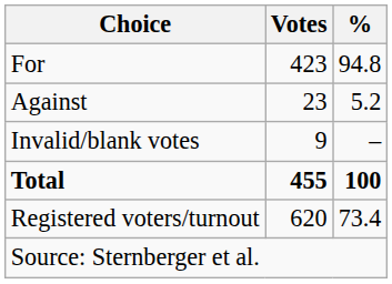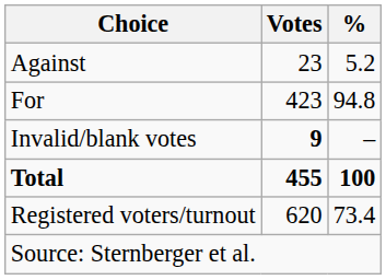rows swapped: For <-> Against
Invalid/blank votes | Votes: normal -> bold
